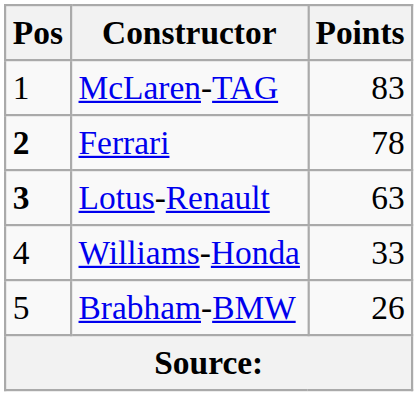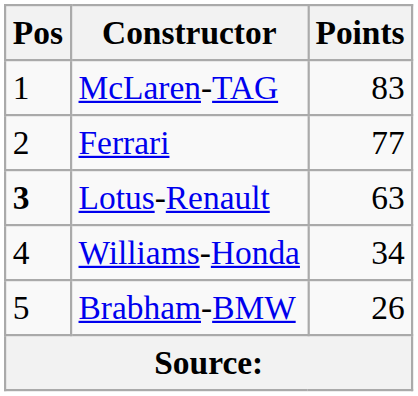Ferrari | Pos: bold -> normal
Ferrari | Points: 78 -> 77
Williams-Honda | Points: 33 -> 34
